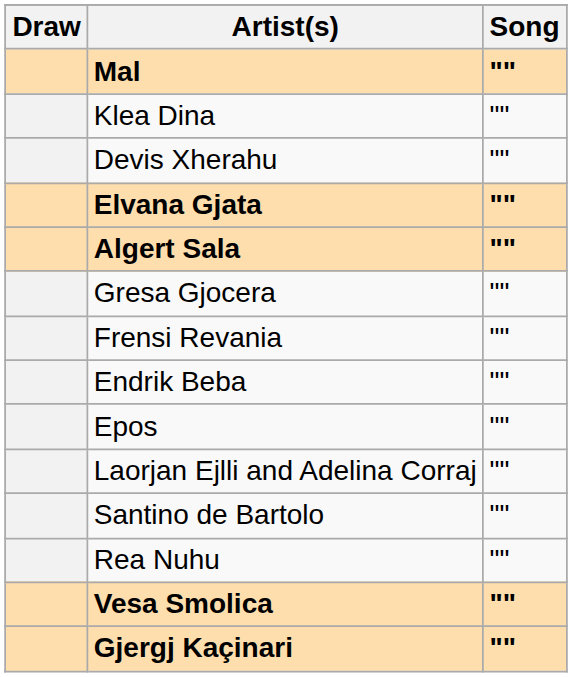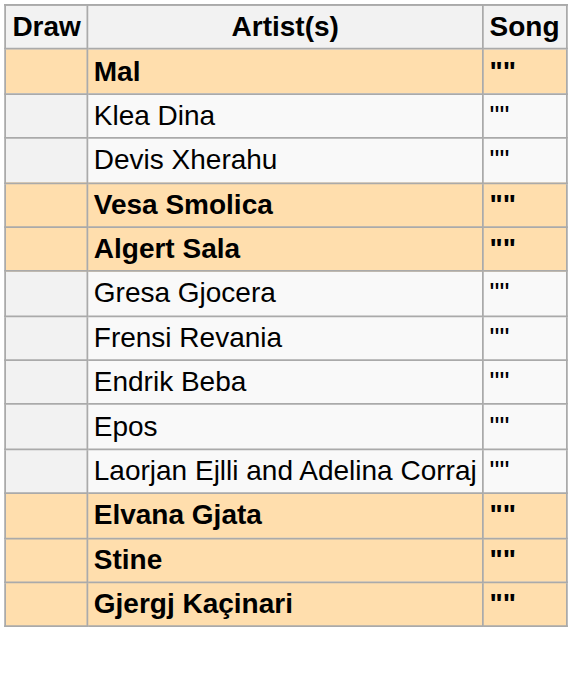rows swapped: Vesa Smolica <-> Elvana Gjata
- row: Santino de Bartolo | ""
- row: Rea Nuhu | ""
+ row: Stine | ""
